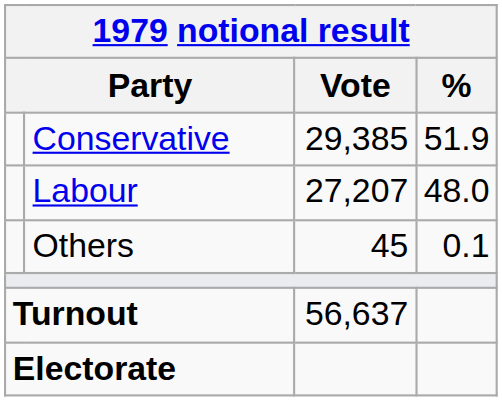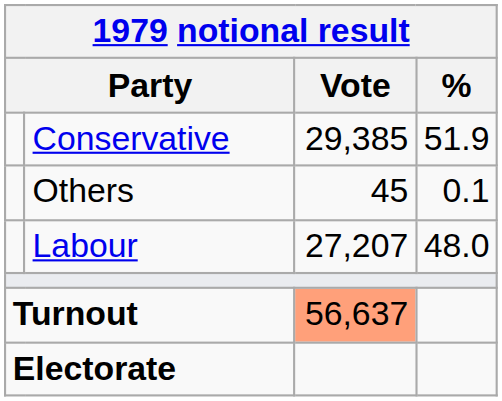rows swapped: Labour <-> Others
Turnout | Vote: no background -> lightsalmon background
